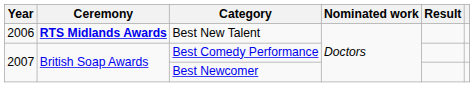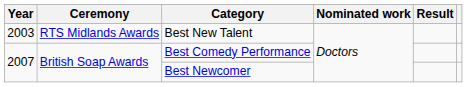Best New Talent | Year: 2006 -> 2003
Best New Talent | Ceremony: bold -> normal
